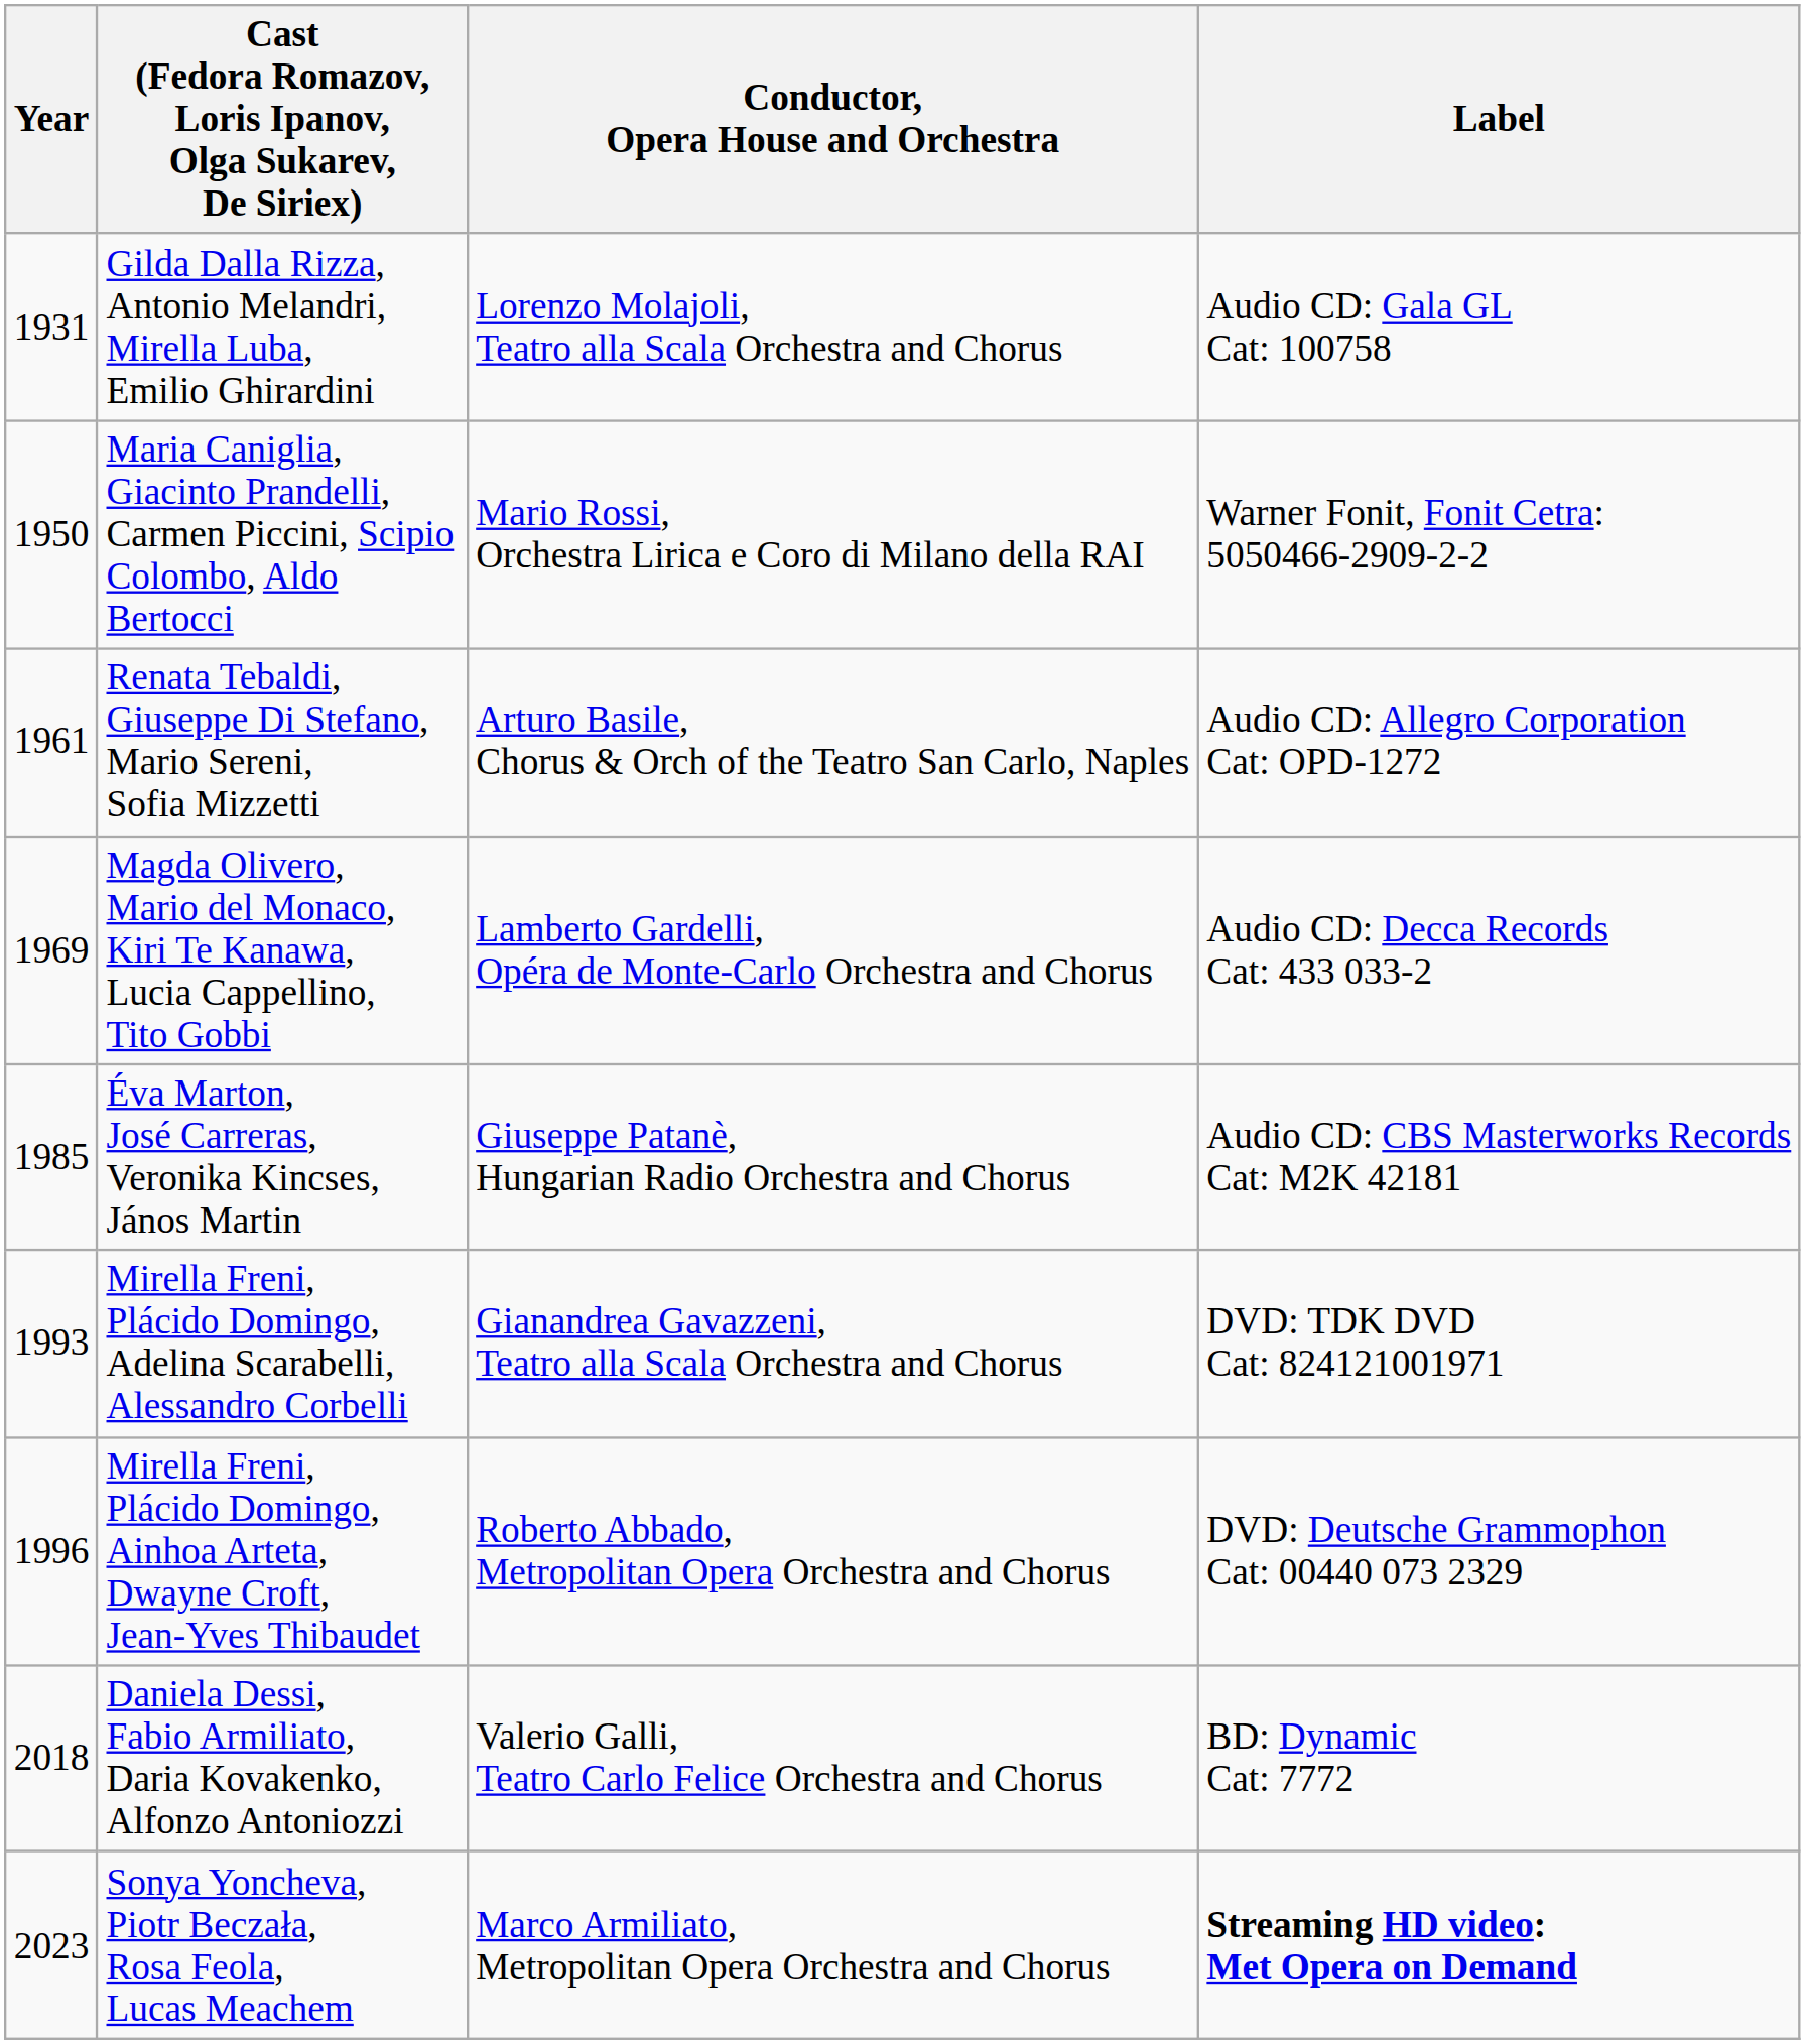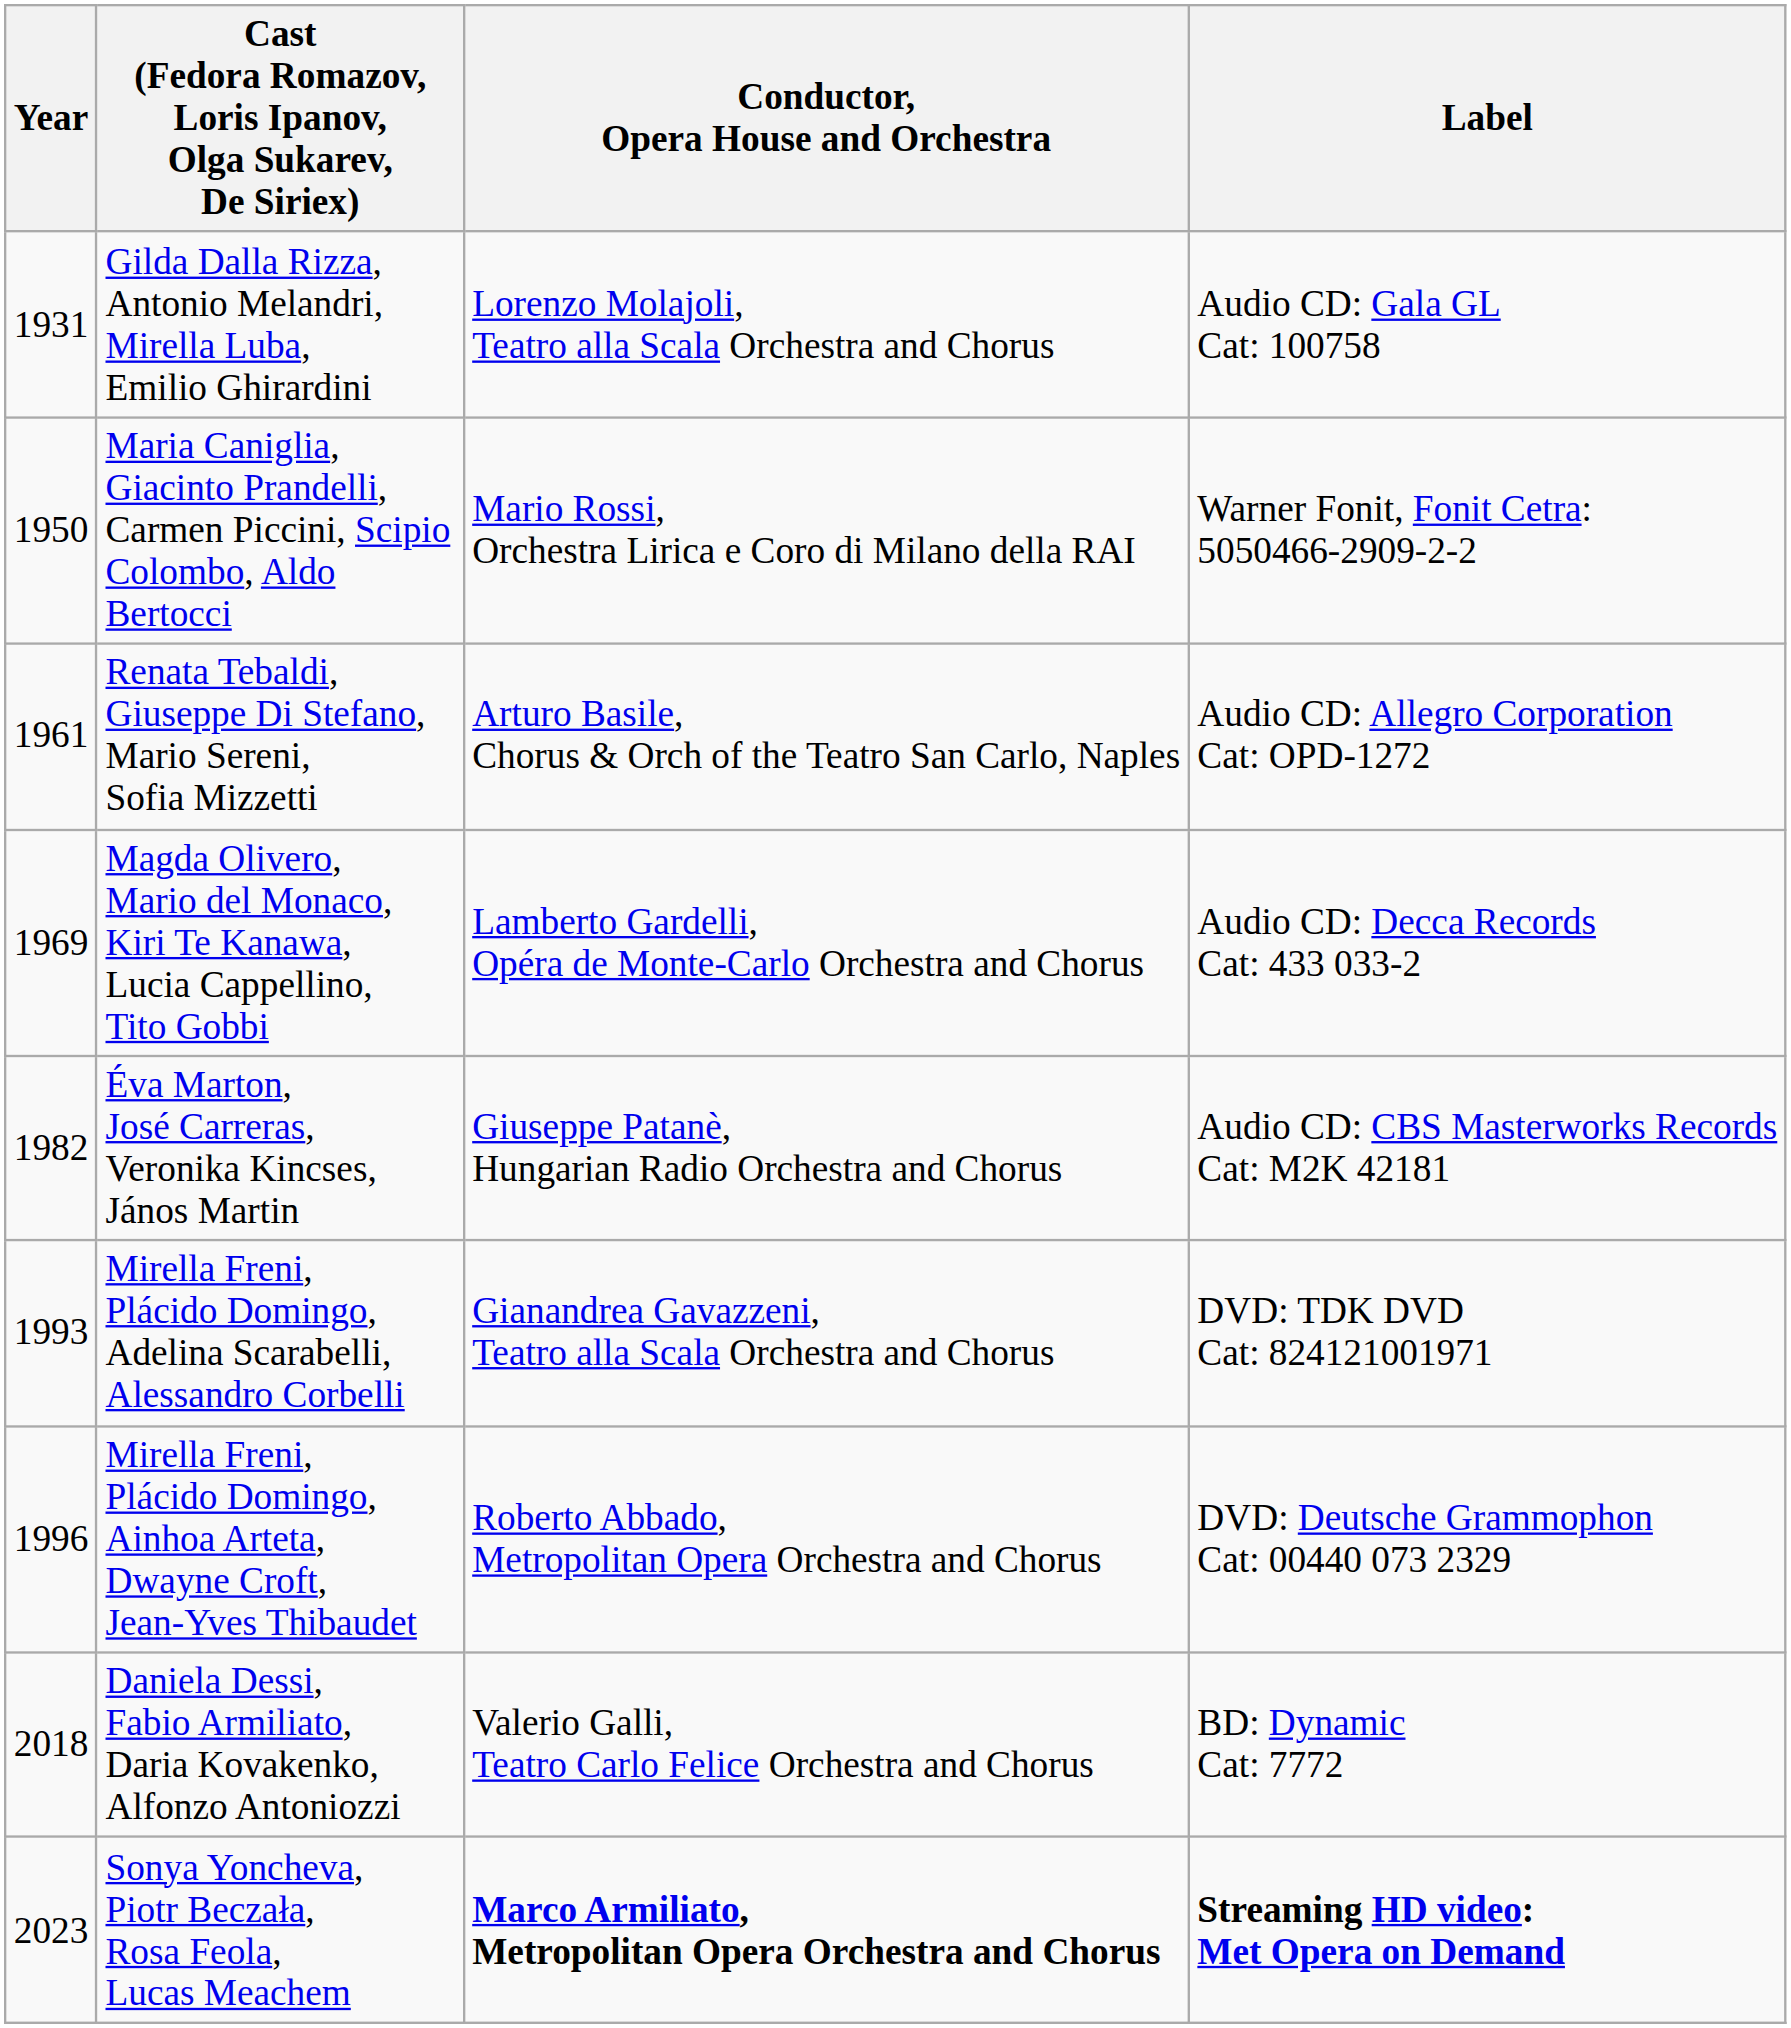Éva Marton, José Carreras, Veronika Kincses, János Martin | Year: 1985 -> 1982
Sonya Yoncheva, Piotr Beczała, Rosa Feola, Lucas Meachem | Conductor, Opera House and Orchestra: normal -> bold
